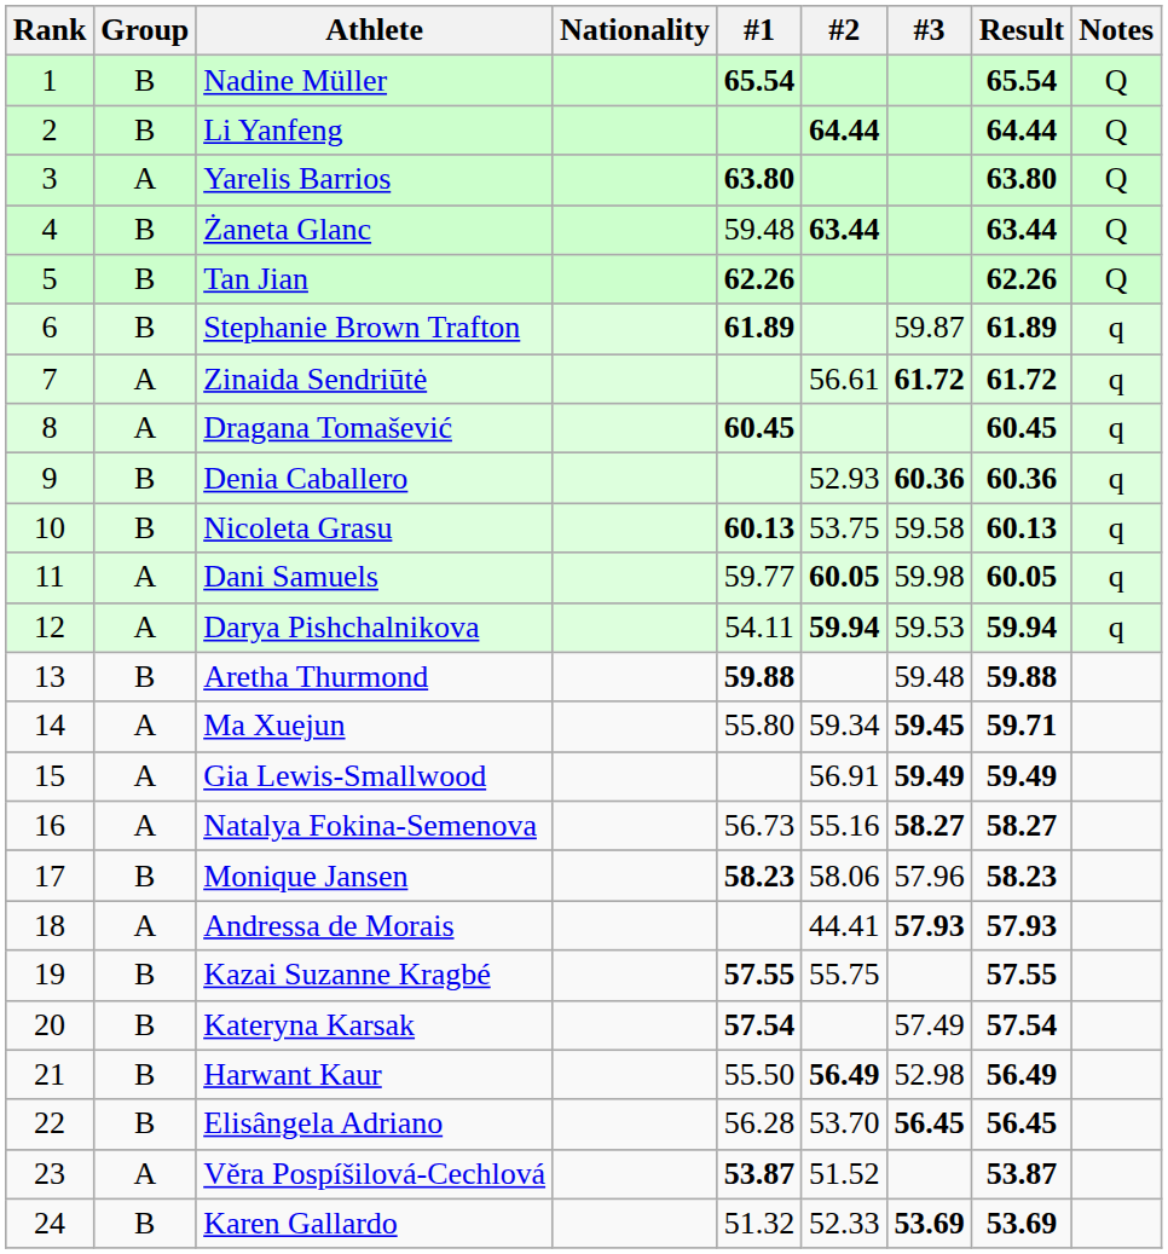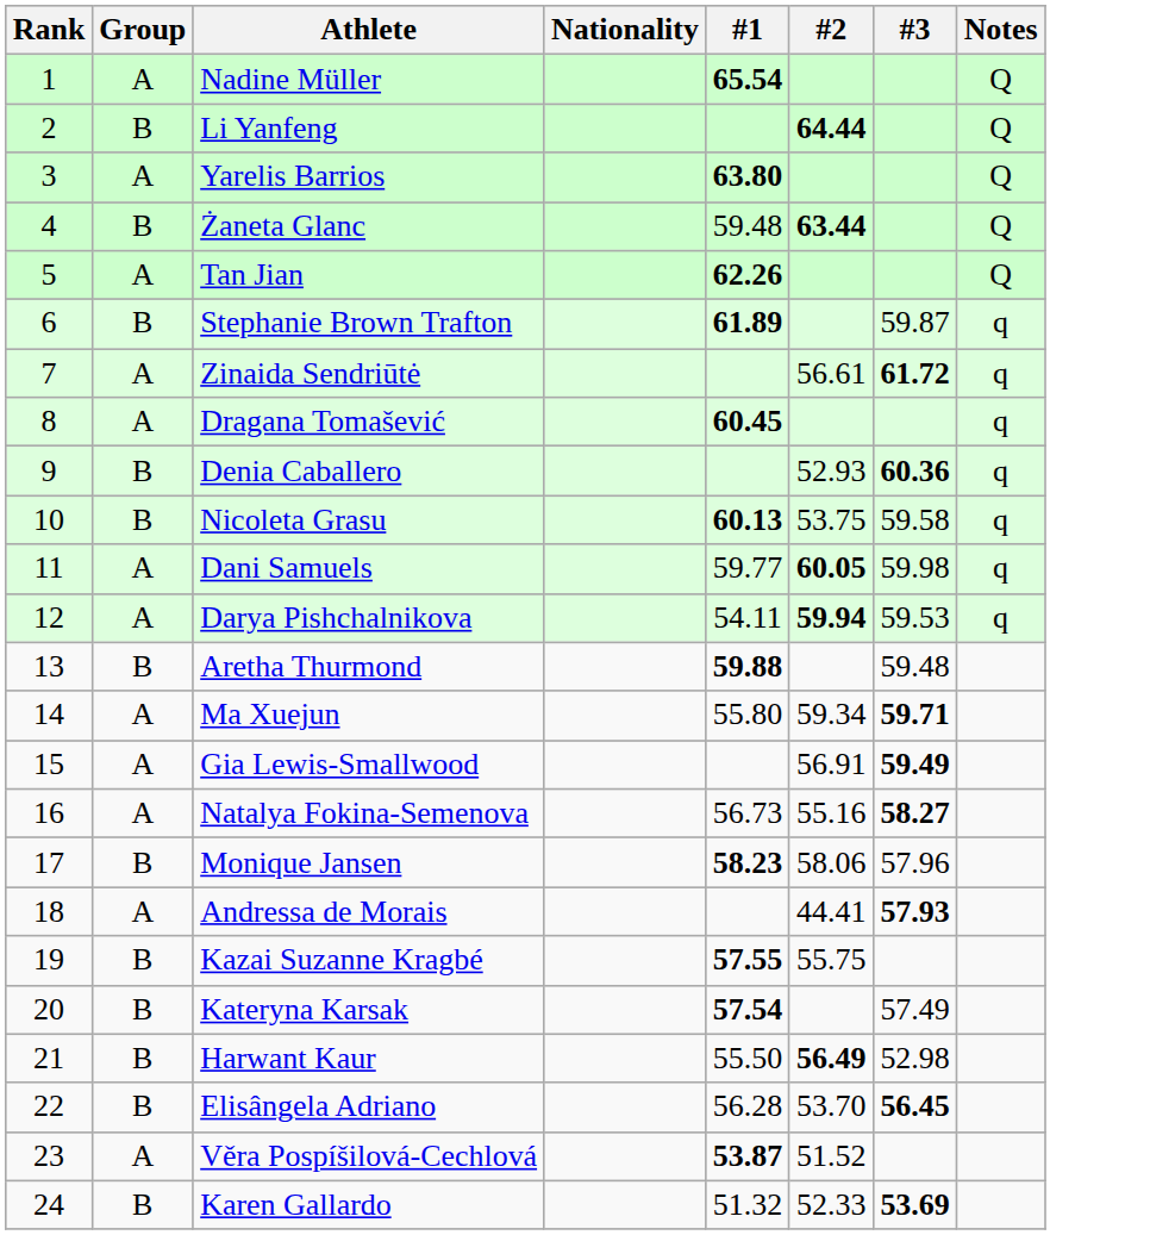- column: Result | 65.54 | 64.44 | 63.80 | 63.44 | 62.26 | 61.89 | 61.72 | 60.45 | 60.36 | 60.13 | 60.05 | 59.94 | 59.88 | 59.71 | 59.49 | 58.27 | 58.23 | 57.93 | 57.55 | 57.54 | 56.49 | 56.45 | 53.87 | 53.69
Nadine Müller | Group: B -> A
Tan Jian | Group: B -> A
Ma Xuejun | #3: 59.45 -> 59.71
